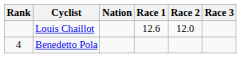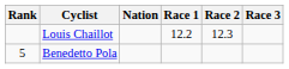Louis Chaillot | Race 1: 12.6 -> 12.2
Louis Chaillot | Race 2: 12.0 -> 12.3
Benedetto Pola | Rank: 4 -> 5
